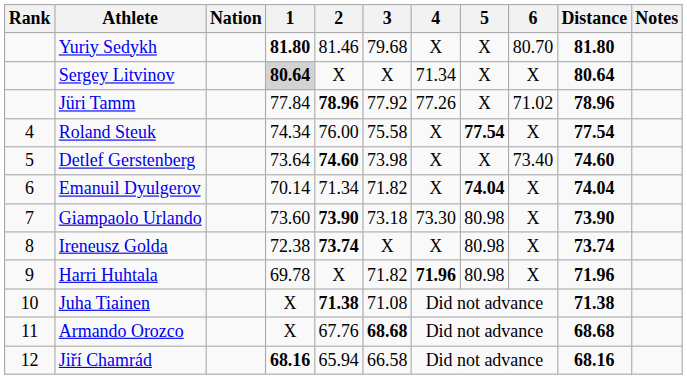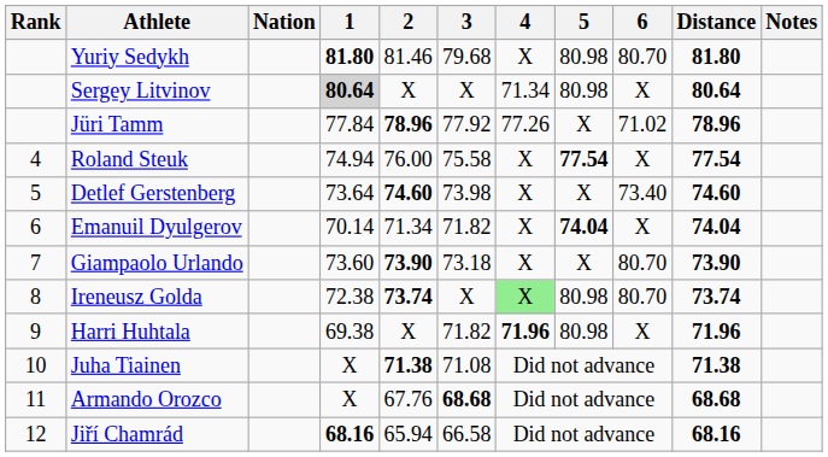Yuriy Sedykh | 5: X -> 80.98
Sergey Litvinov | 5: X -> 80.98
Roland Steuk | 1: 74.34 -> 74.94
Giampaolo Urlando | 4: 73.30 -> X
Giampaolo Urlando | 5: 80.98 -> X
Giampaolo Urlando | 6: X -> 80.70
Ireneusz Golda | 4: no background -> lightgreen background
Ireneusz Golda | 6: X -> 80.70
Harri Huhtala | 1: 69.78 -> 69.38
